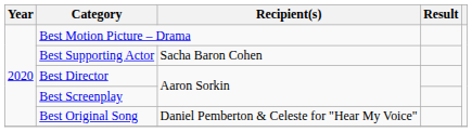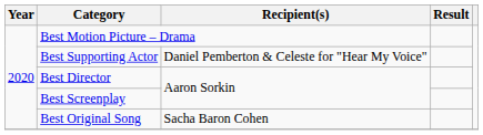Best Supporting Actor | Recipient(s): Sacha Baron Cohen -> Daniel Pemberton & Celeste for "Hear My Voice"
Best Original Song | Recipient(s): Daniel Pemberton & Celeste for "Hear My Voice" -> Sacha Baron Cohen
